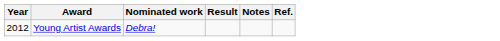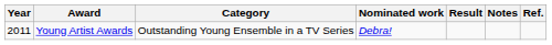+ column: Category | Outstanding Young Ensemble in a TV Series
Young Artist Awards | Year: 2012 -> 2011
